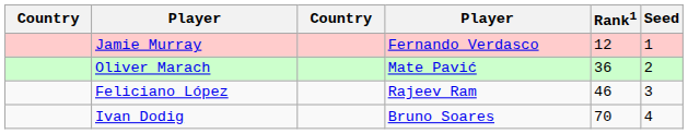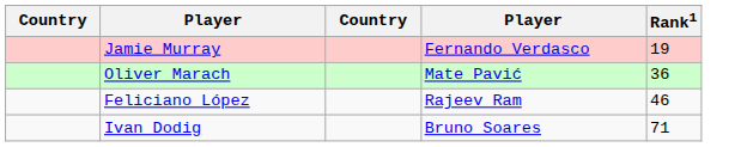- column: Seed | 1 | 2 | 3 | 4
Jamie Murray | Rank1: 12 -> 19
Ivan Dodig | Rank1: 70 -> 71
